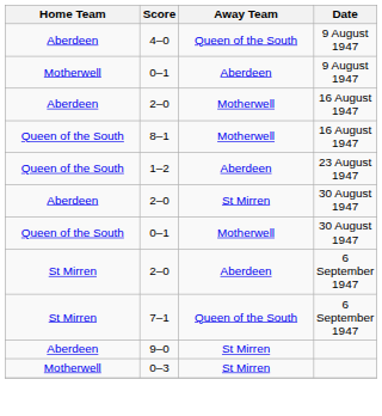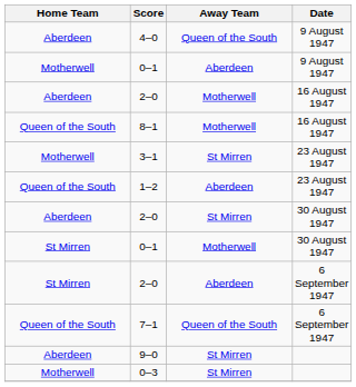+ row: Motherwell | 3–1 | St Mirren | 23 August 1947
0–1 / 30 August 1947 | Home Team: Queen of the South -> St Mirren
7–1 | Home Team: St Mirren -> Queen of the South
